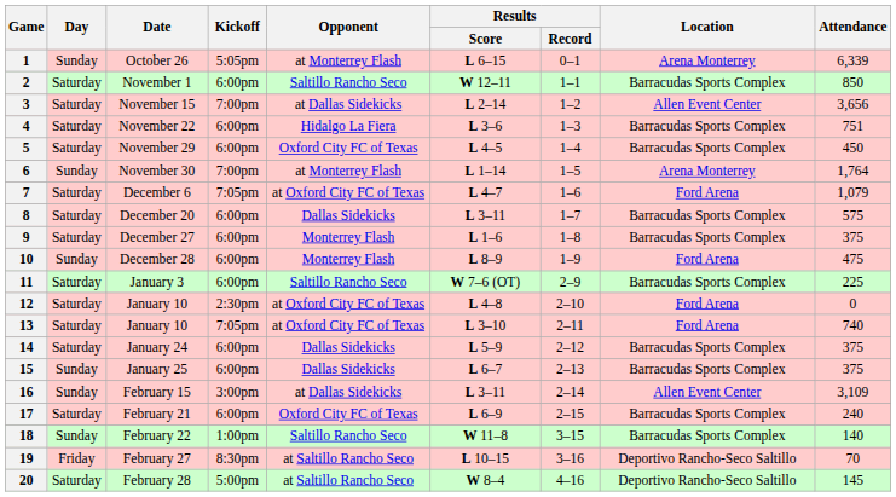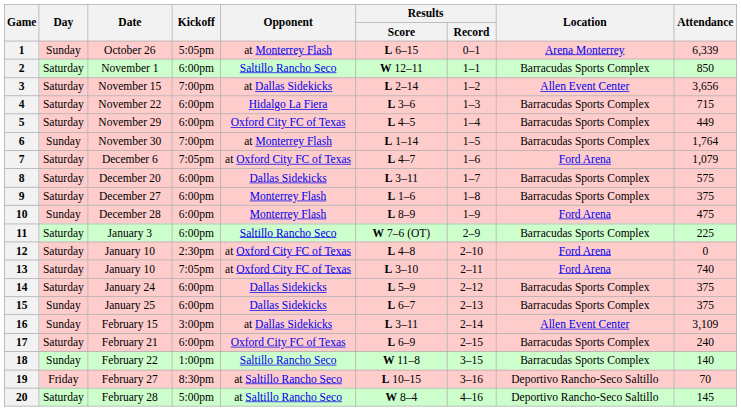4 | Attendance: 751 -> 715
5 | Attendance: 450 -> 449
6 | Location: Arena Monterrey -> Barracudas Sports Complex
